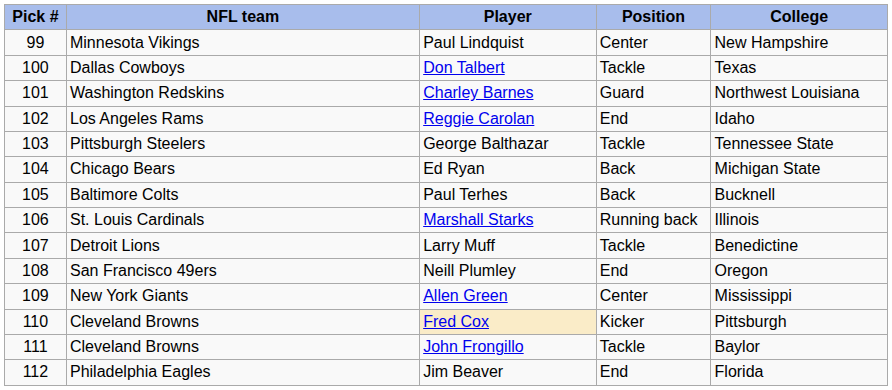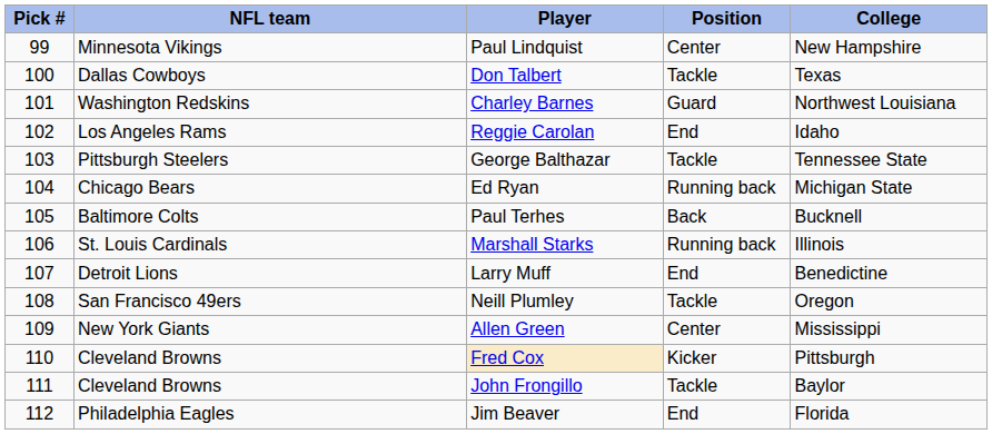Ed Ryan | Position: Back -> Running back
Larry Muff | Position: Tackle -> End
Neill Plumley | Position: End -> Tackle
